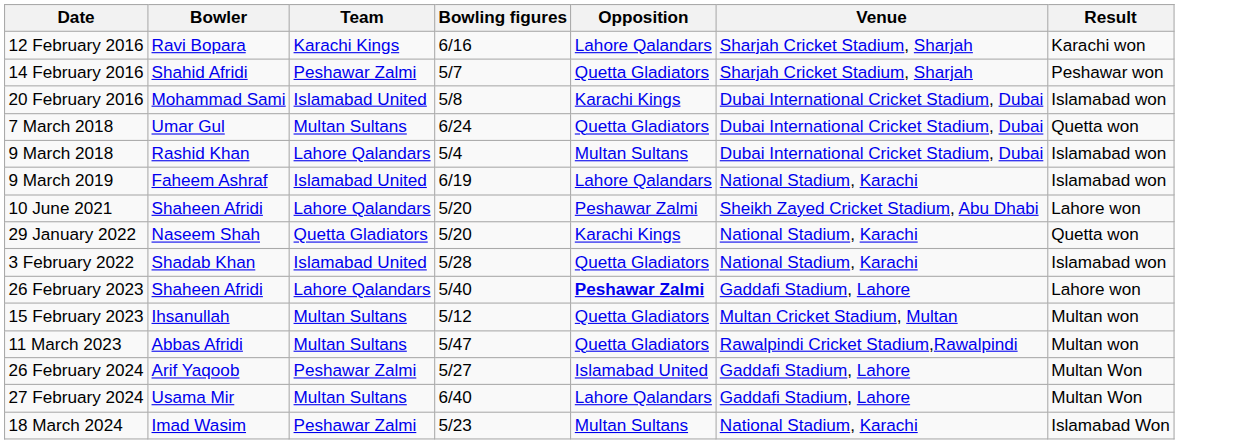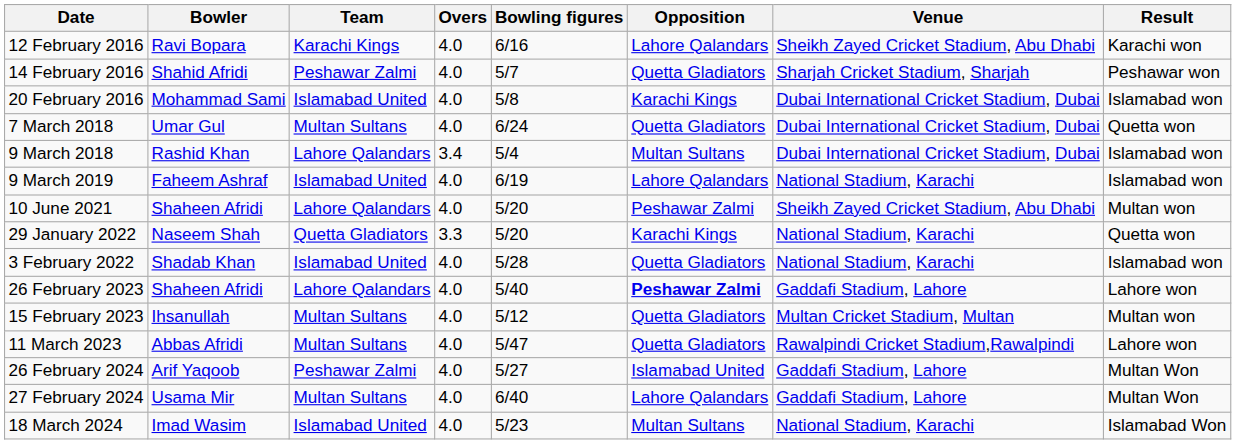+ column: Overs | 4.0 | 4.0 | 4.0 | 4.0 | 3.4 | 4.0 | 4.0 | 3.3 | 4.0 | 4.0 | 4.0 | 4.0 | 4.0 | 4.0 | 4.0
12 February 2016 | Venue: Sharjah Cricket Stadium, Sharjah -> Sheikh Zayed Cricket Stadium, Abu Dhabi
10 June 2021 | Result: Lahore won -> Multan won
11 March 2023 | Result: Multan won -> Lahore won
18 March 2024 | Team: Peshawar Zalmi -> Islamabad United
